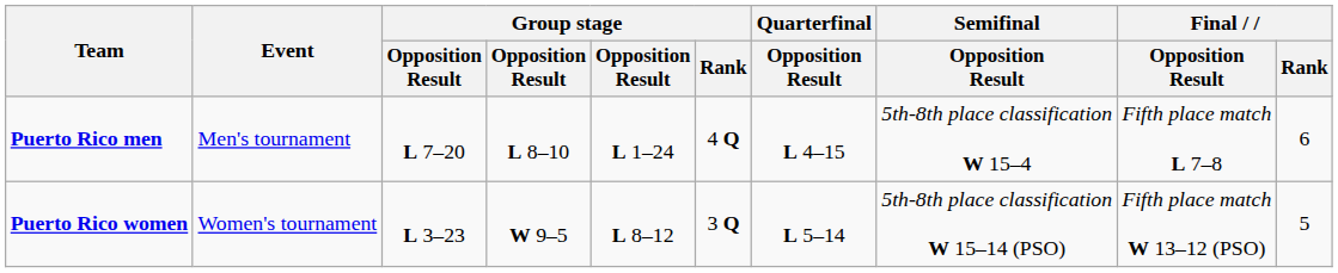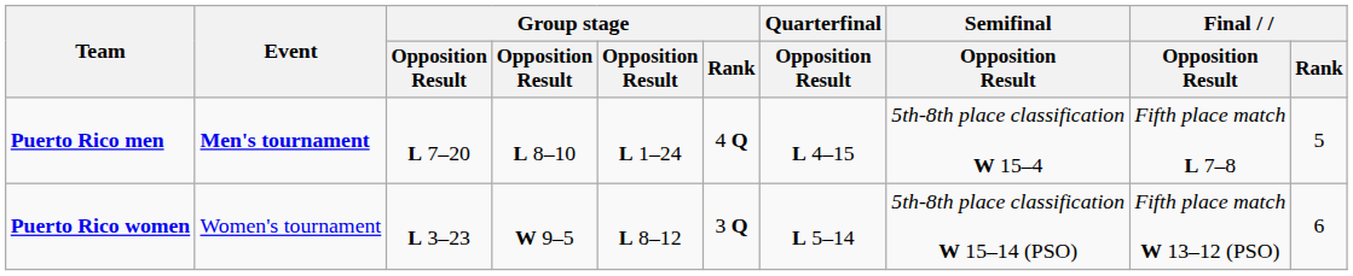Puerto Rico men | Event: normal -> bold
Puerto Rico men | Final / Rank: 6 -> 5
Puerto Rico women | Final / Rank: 5 -> 6
